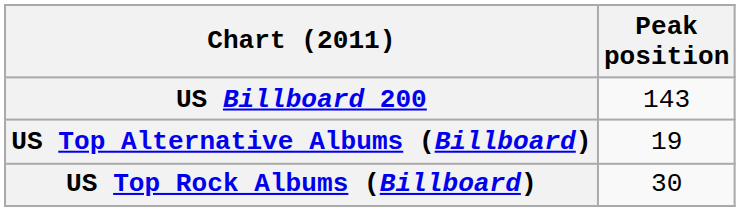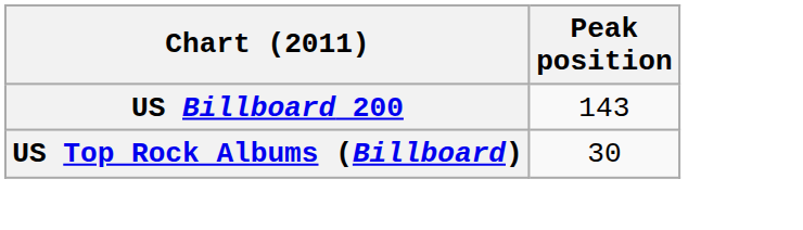- row: US Top Alternative Albums (Billboard) | 19
